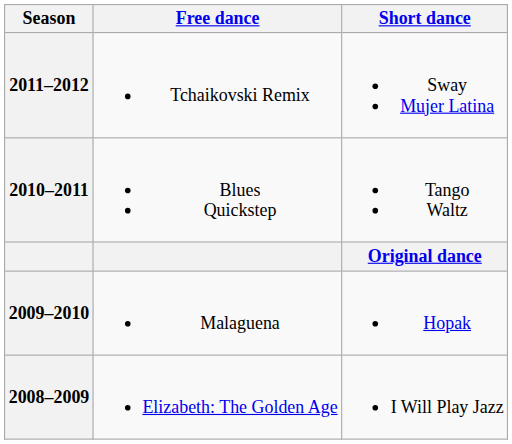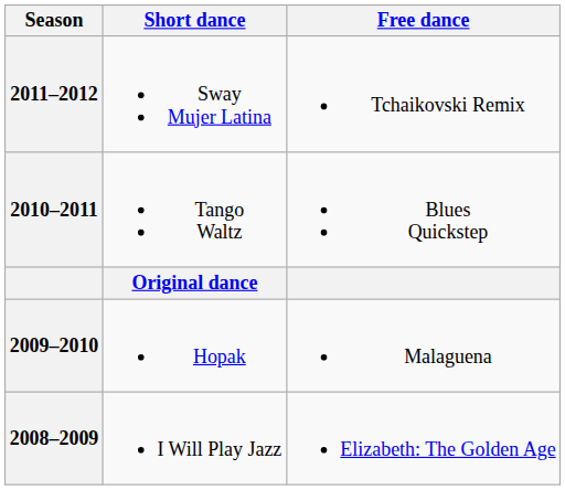columns swapped: Short dance <-> Free dance
